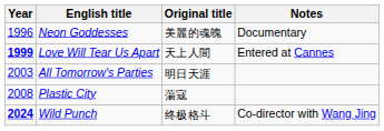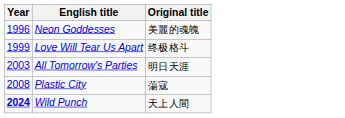- column: Notes | Documentary | Entered at Cannes | Co-director with Wang Jing
Love Will Tear Us Apart | Year: bold -> normal
Love Will Tear Us Apart | Original title: 天上人間 -> 终极格斗
Wild Punch | Original title: 终极格斗 -> 天上人間
